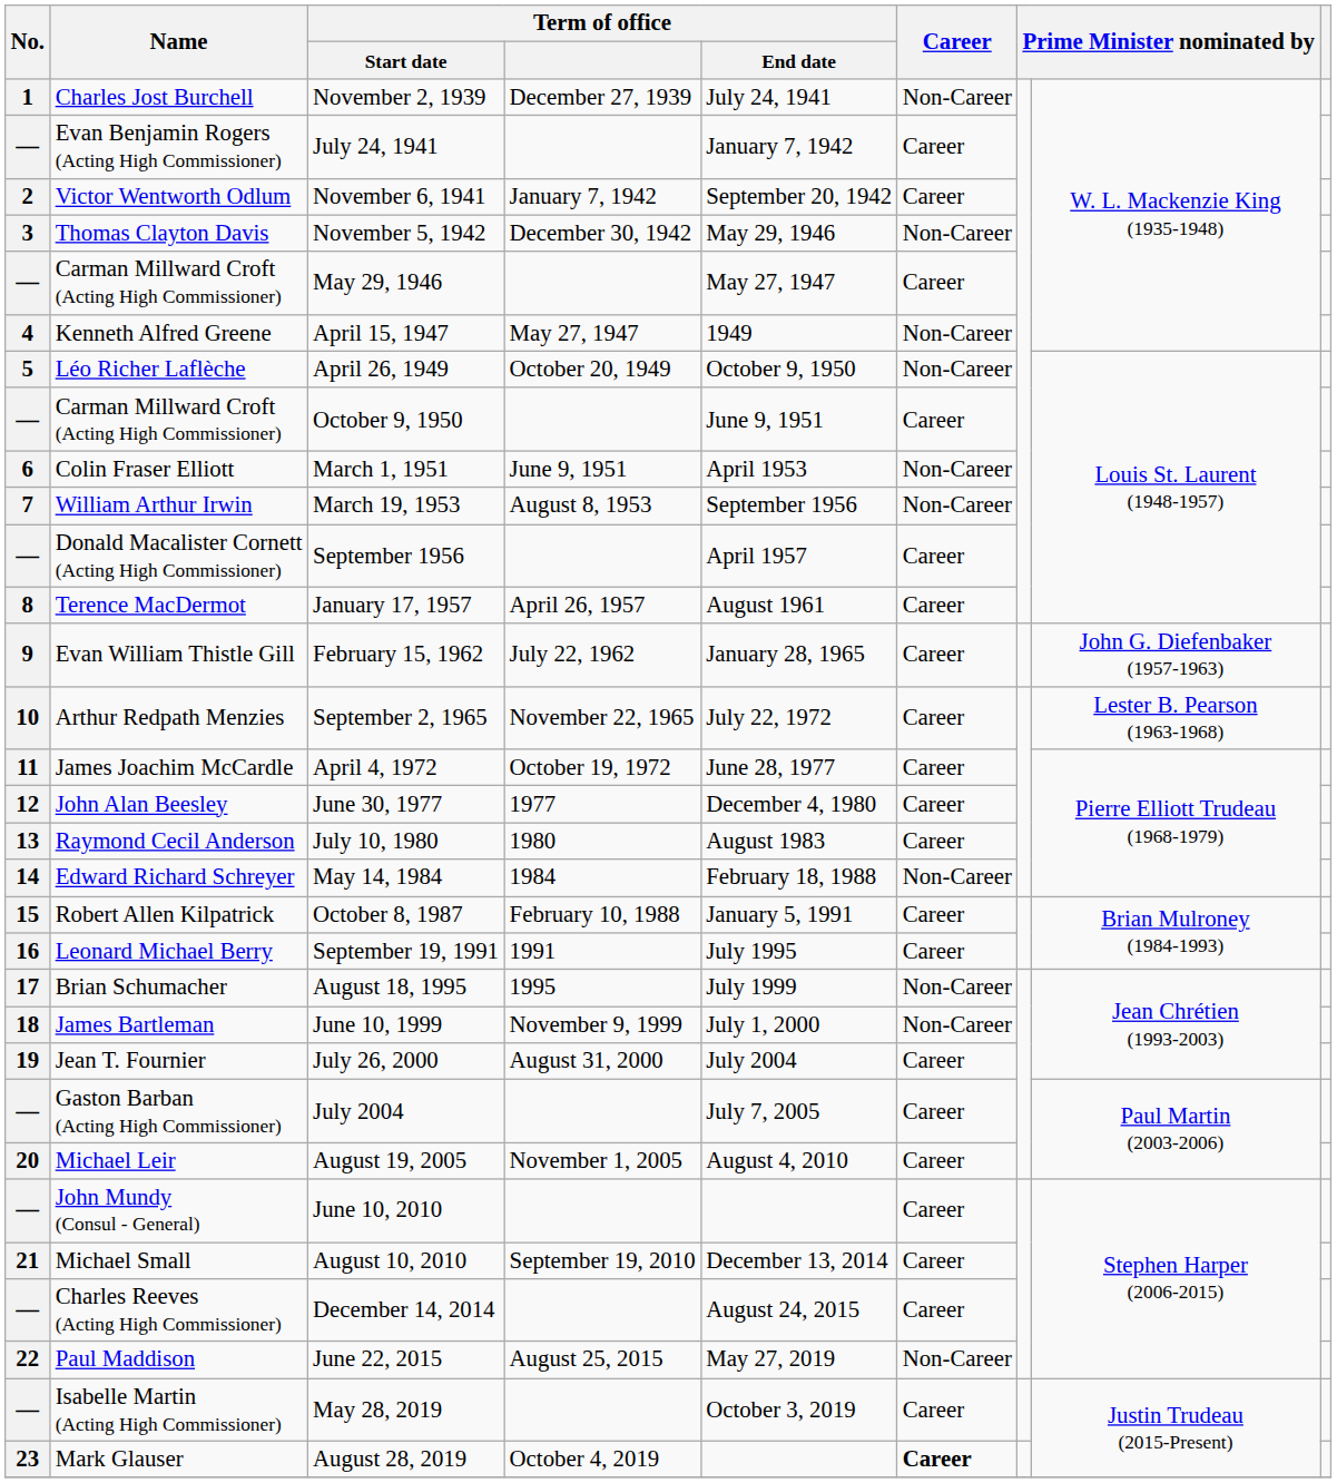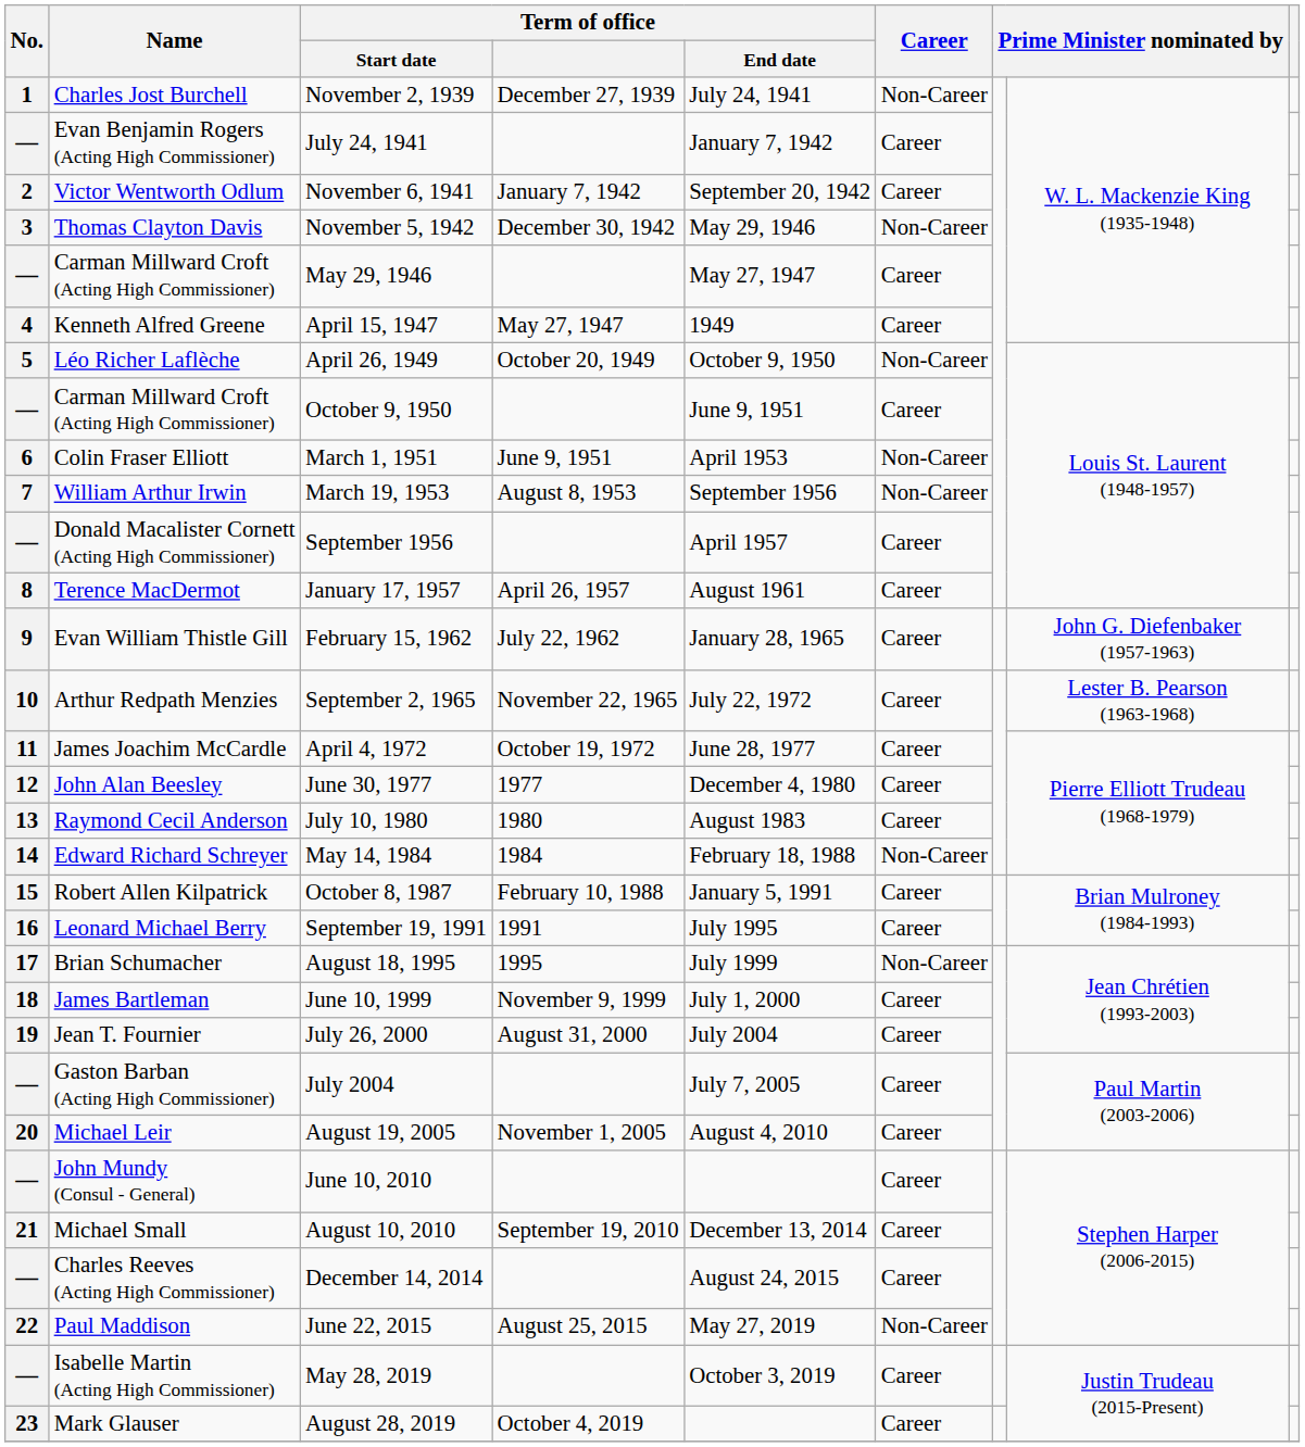April 15, 1947 | Career: Non-Career -> Career
June 10, 1999 | Career: Non-Career -> Career
August 28, 2019 | Career: bold -> normal
